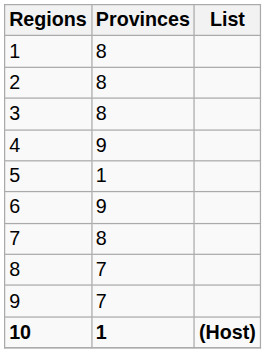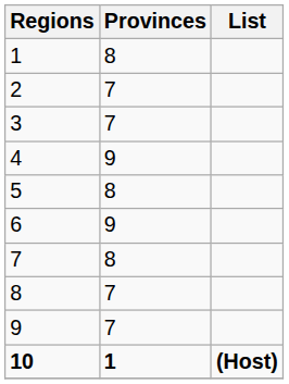2 | Provinces: 8 -> 7
3 | Provinces: 8 -> 7
5 | Provinces: 1 -> 8
